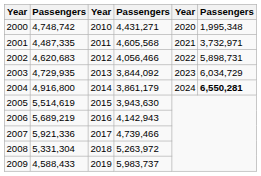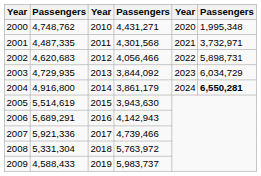2000 | column 2: 4,748,742 -> 4,748,762
2001 | column 4: 4,605,568 -> 4,301,568
2006 | column 2: 5,689,219 -> 5,689,291
2008 | column 4: 5,263,972 -> 5,763,972
